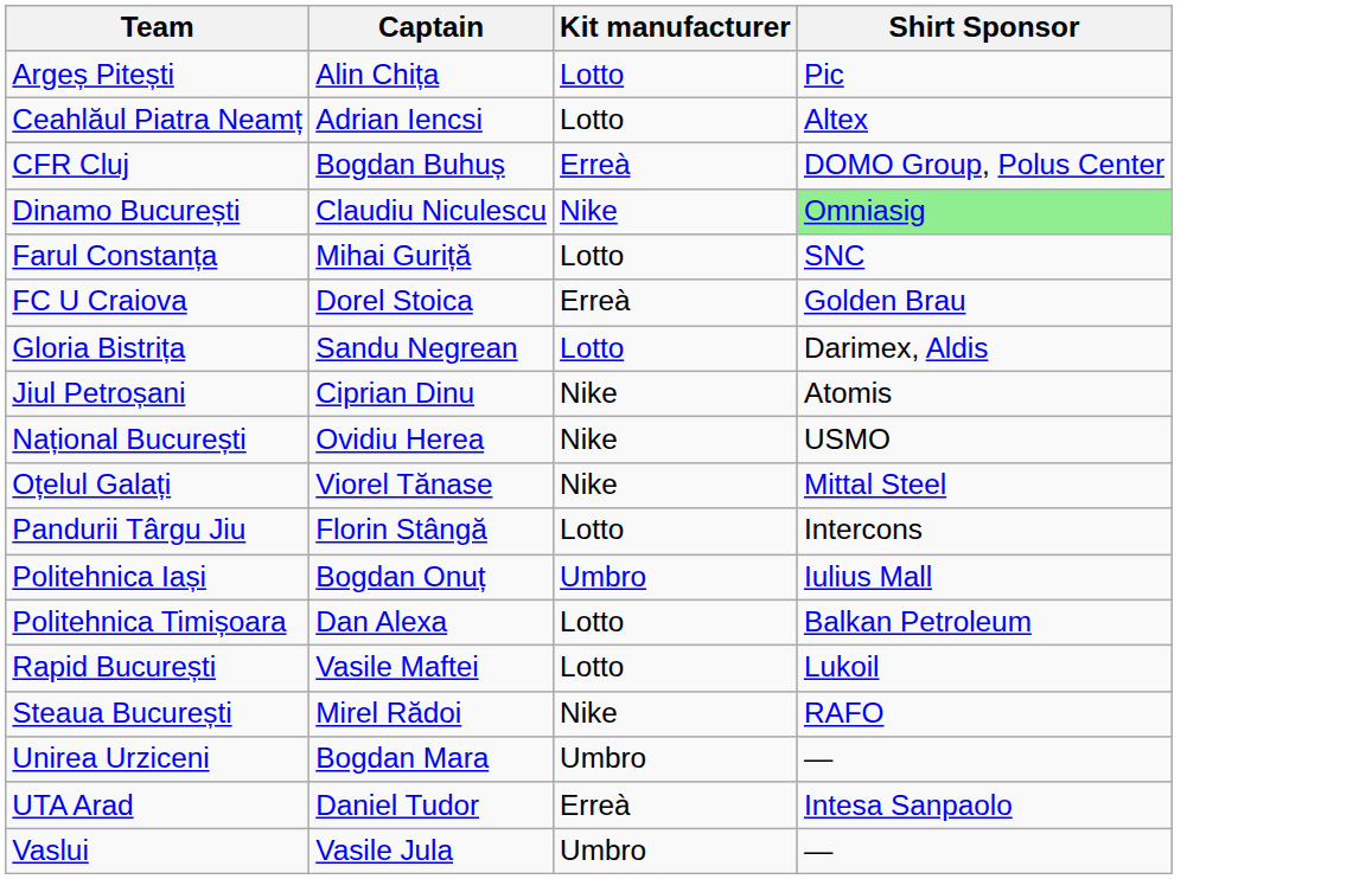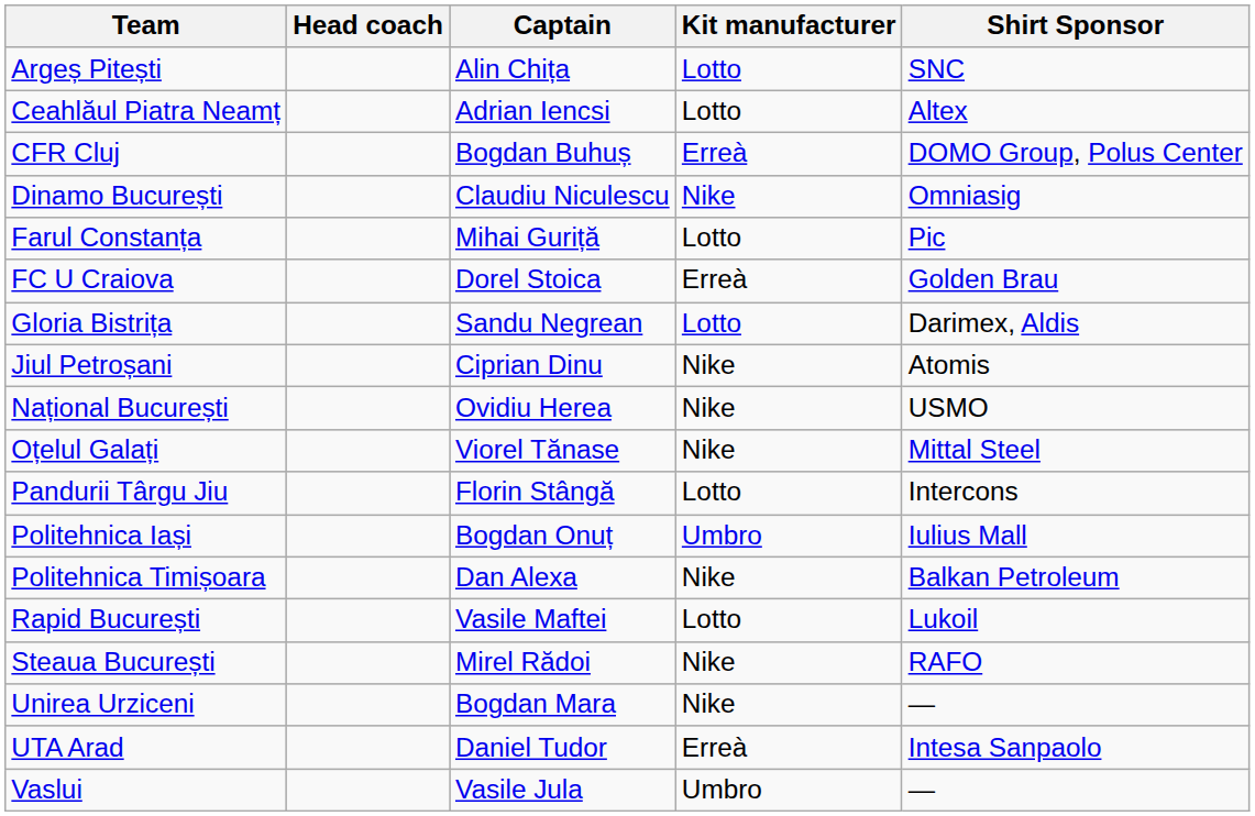+ column: Head coach
Argeș Pitești | Shirt Sponsor: Pic -> SNC
Dinamo București | Shirt Sponsor: lightgreen background -> no background
Farul Constanța | Shirt Sponsor: SNC -> Pic
Politehnica Timișoara | Kit manufacturer: Lotto -> Nike
Unirea Urziceni | Kit manufacturer: Umbro -> Nike
